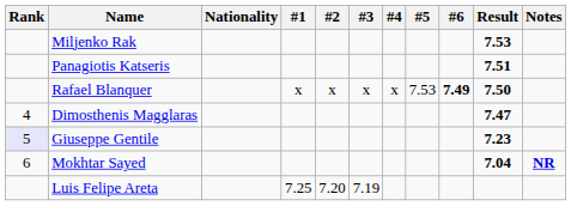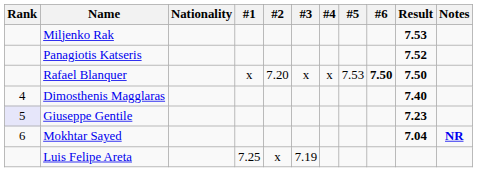Panagiotis Katseris | Result: 7.51 -> 7.52
Rafael Blanquer | #2: x -> 7.20
Rafael Blanquer | #6: 7.49 -> 7.50
Dimosthenis Magglaras | Result: 7.47 -> 7.40
Luis Felipe Areta | #2: 7.20 -> x
